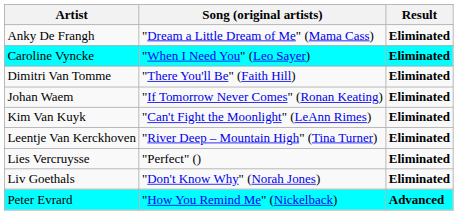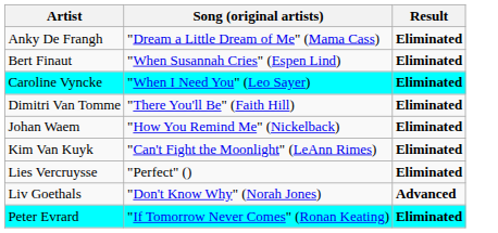+ row: Bert Finaut | "When Susannah Cries" (Espen Lind) | Eliminated
Johan Waem | Song (original artists): "If Tomorrow Never Comes" (Ronan Keating) -> "How You Remind Me" (Nickelback)
- row: Leentje Van Kerckhoven | "River Deep – Mountain High" (Tina Turner) | Eliminated
Liv Goethals | Result: Eliminated -> Advanced
Peter Evrard | Song (original artists): "How You Remind Me" (Nickelback) -> "If Tomorrow Never Comes" (Ronan Keating)
Peter Evrard | Result: Advanced -> Eliminated
